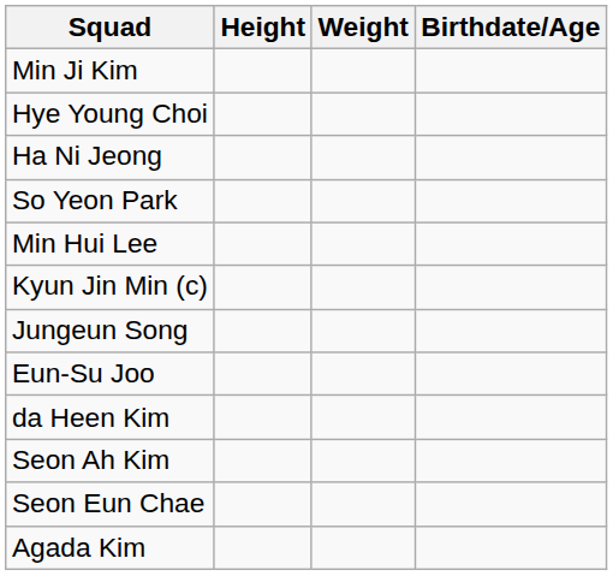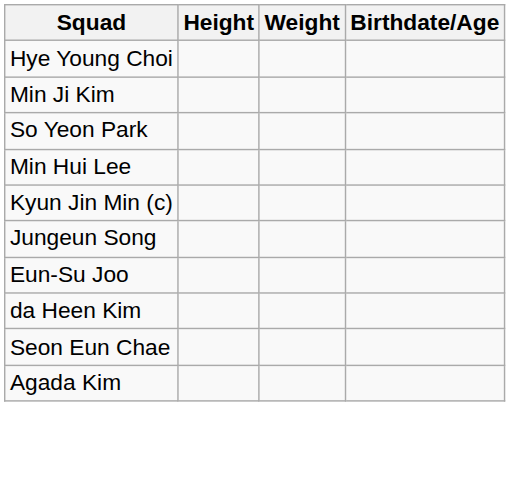rows swapped: Hye Young Choi <-> Min Ji Kim
- row: Ha Ni Jeong
- row: Seon Ah Kim
